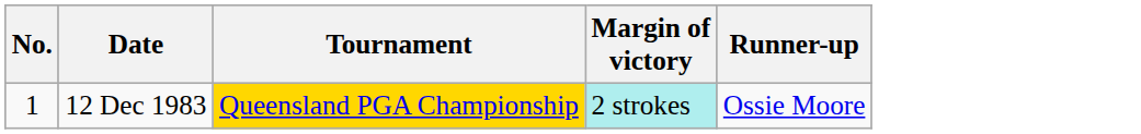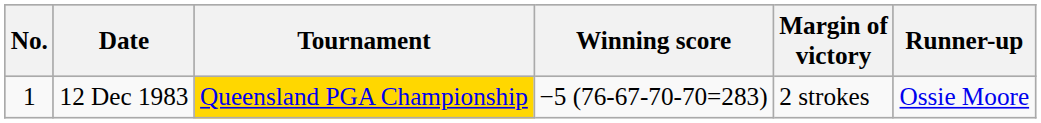+ column: Winning score | −5 (76-67-70-70=283)
12 Dec 1983 | Margin of victory: paleturquoise background -> no background
